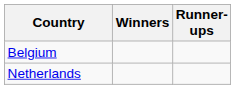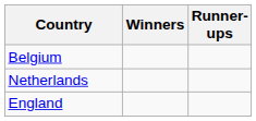+ row: England
